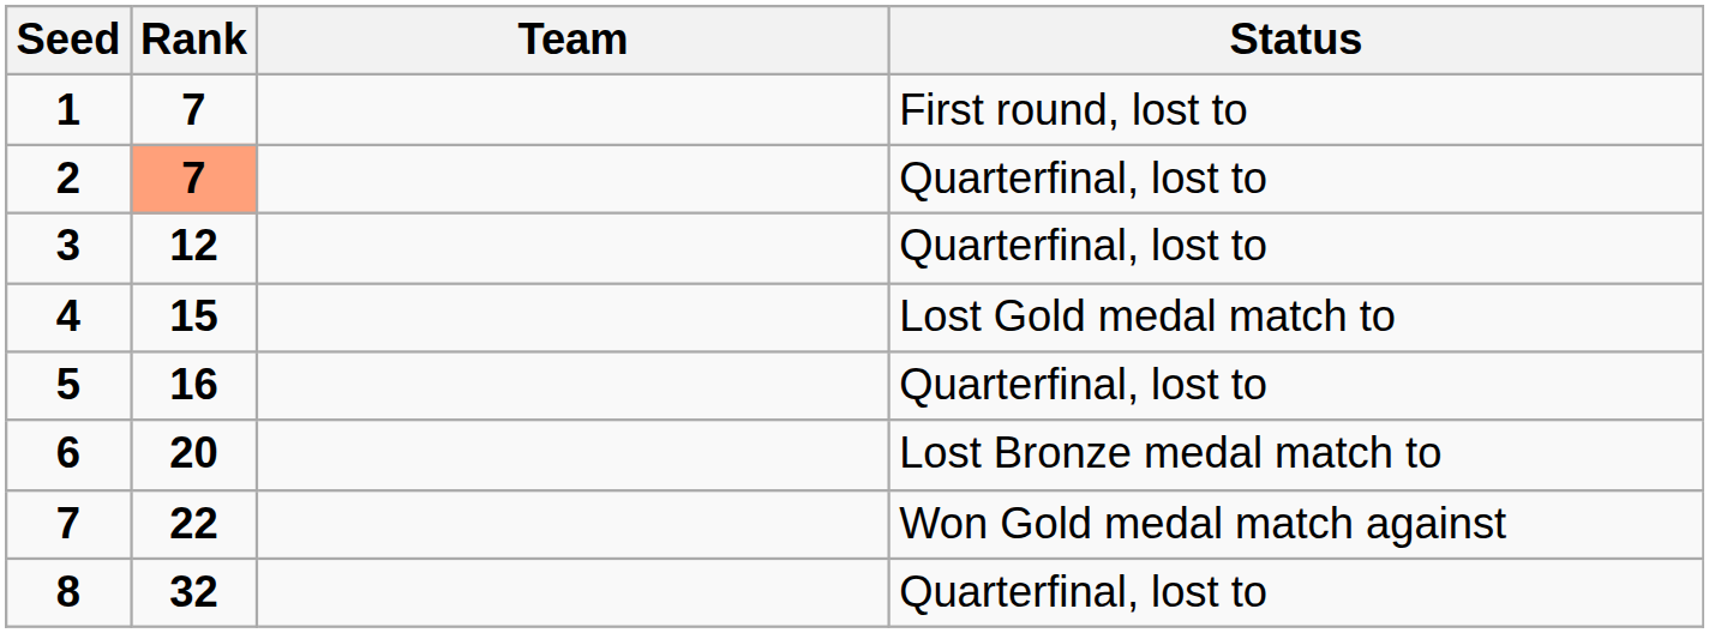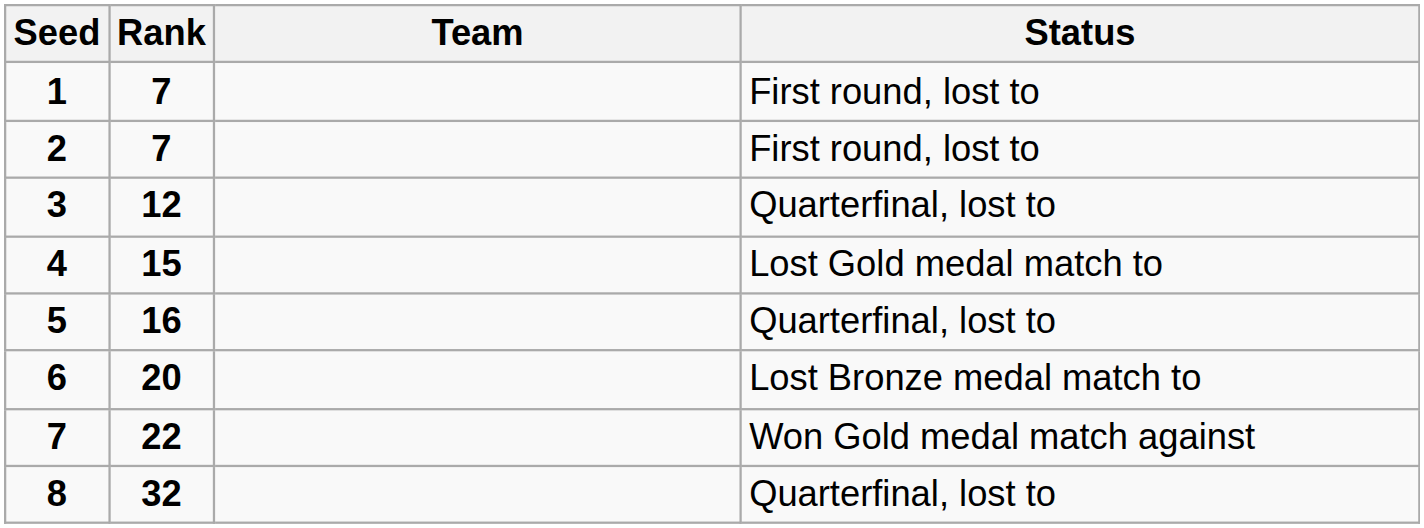2 | Rank: lightsalmon background -> no background
2 | Status: Quarterfinal, lost to -> First round, lost to
